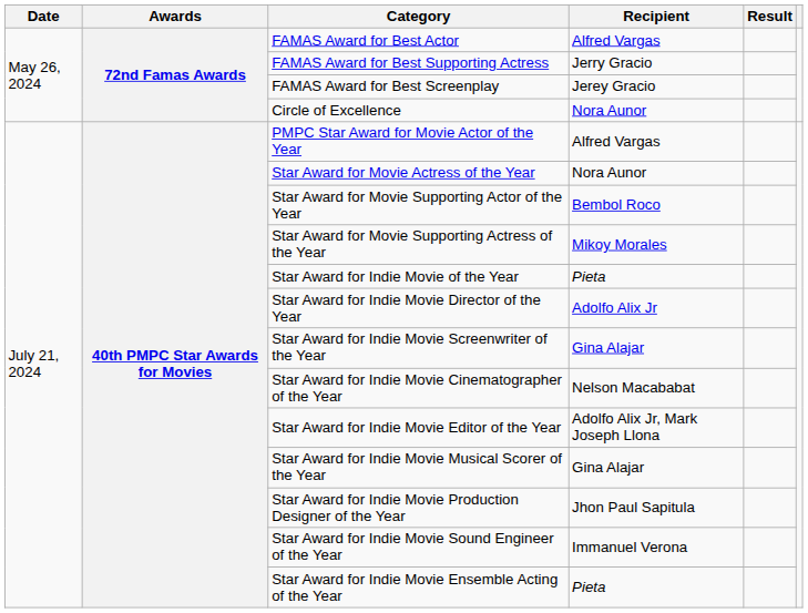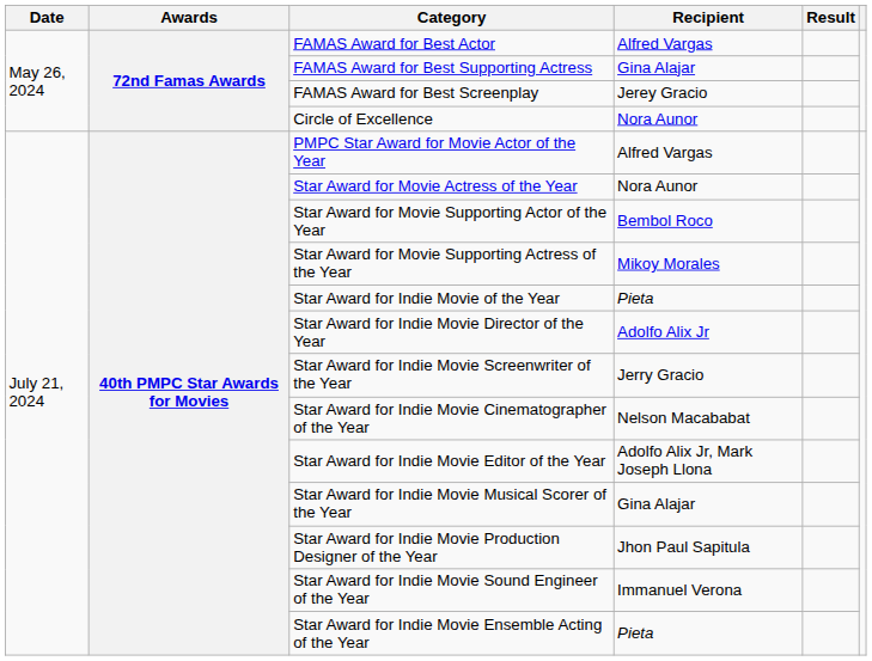FAMAS Award for Best Supporting Actress | Recipient: Jerry Gracio -> Gina Alajar
Star Award for Indie Movie Screenwriter of the Year | Recipient: Gina Alajar -> Jerry Gracio
